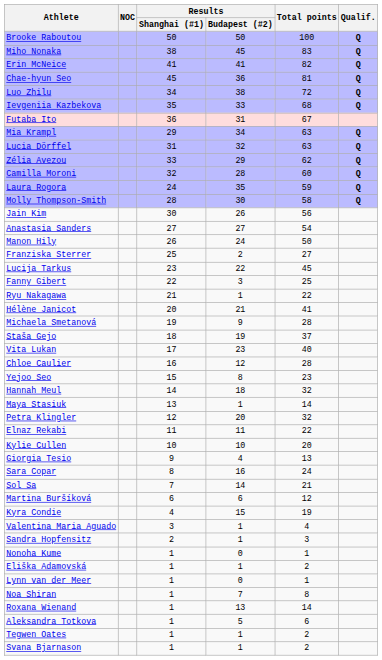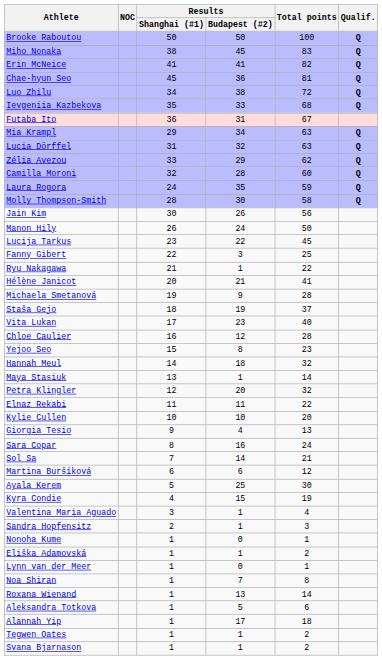- row: Anastasia Sanders | 27 | 27 | 54
- row: Franziska Sterrer | 25 | 2 | 27
+ row: Ayala Kerem | 5 | 25 | 30
+ row: Alannah Yip | 1 | 17 | 18
